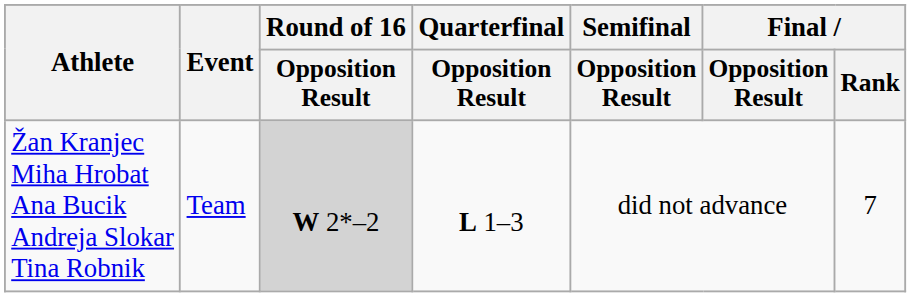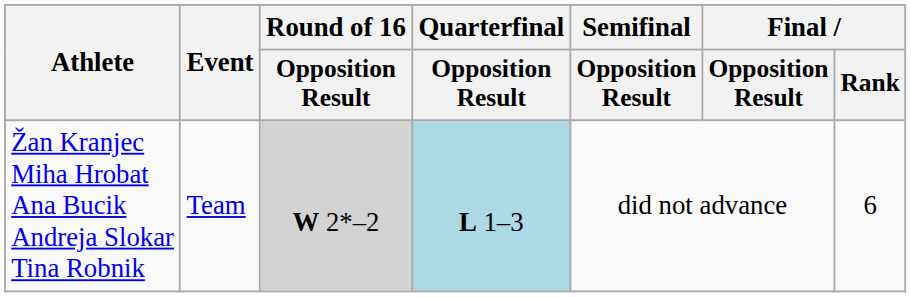Žan Kranjec Miha Hrobat Ana Bucik Andreja Slokar Tina Robnik | Quarterfinal / Opposition Result: no background -> lightblue background
Žan Kranjec Miha Hrobat Ana Bucik Andreja Slokar Tina Robnik | Final / Rank: 7 -> 6
